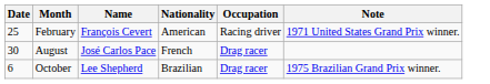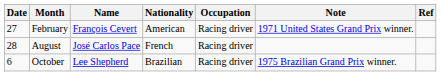+ column: Ref
February | Date: 25 -> 27
August | Date: 30 -> 28
August | Occupation: Drag racer -> Racing driver
October | Occupation: Drag racer -> Racing driver
